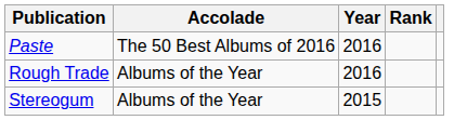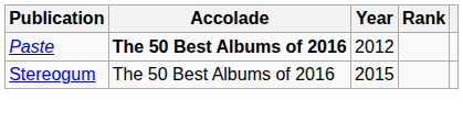Paste | Accolade: normal -> bold
Paste | Year: 2016 -> 2012
- row: Rough Trade | Albums of the Year | 2016
Stereogum | Accolade: Albums of the Year -> The 50 Best Albums of 2016
